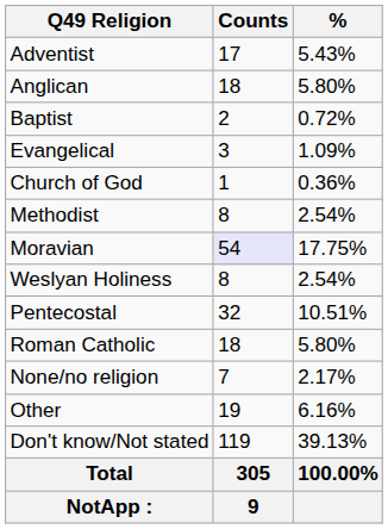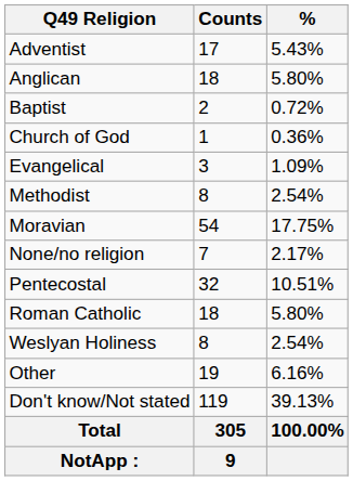rows swapped: Church of God <-> Evangelical
Moravian | Counts: lavender background -> no background
rows swapped: None/no religion <-> Weslyan Holiness
